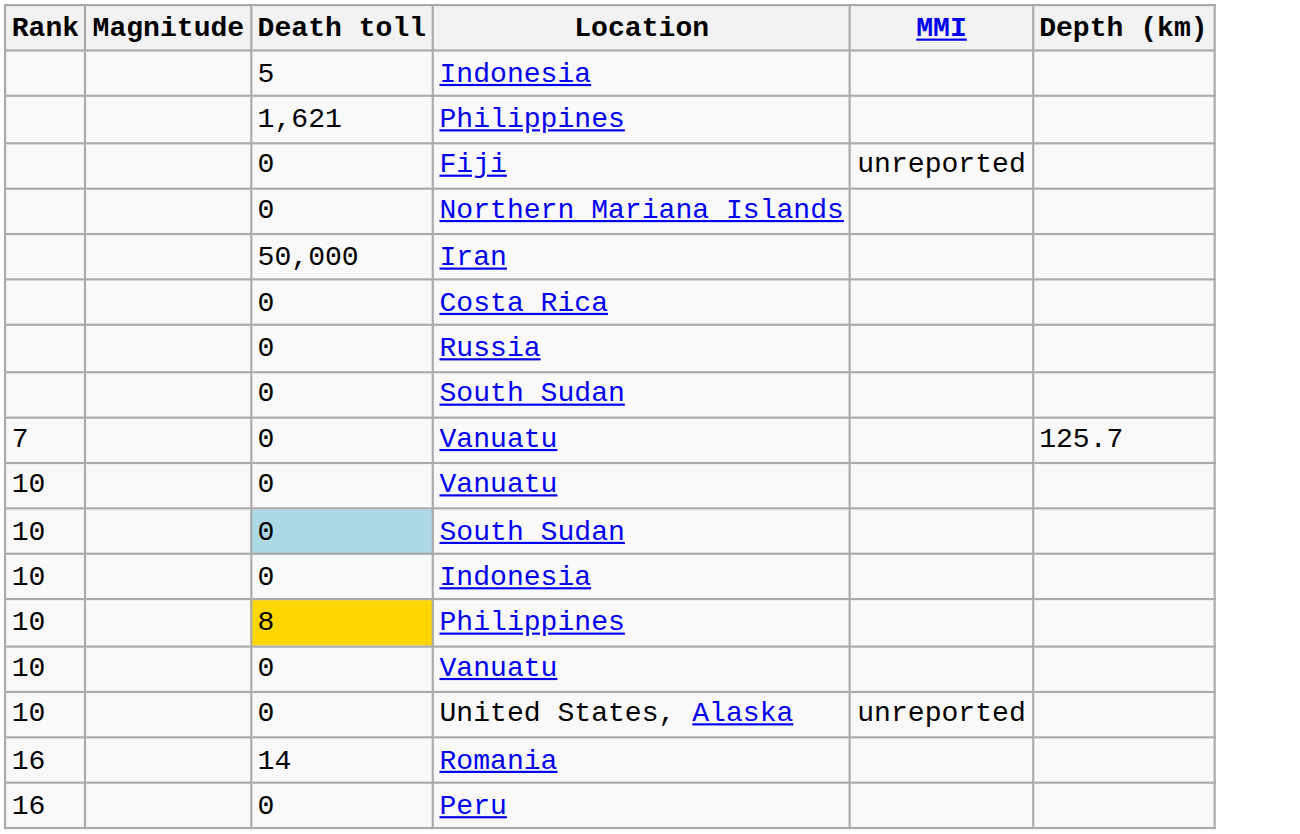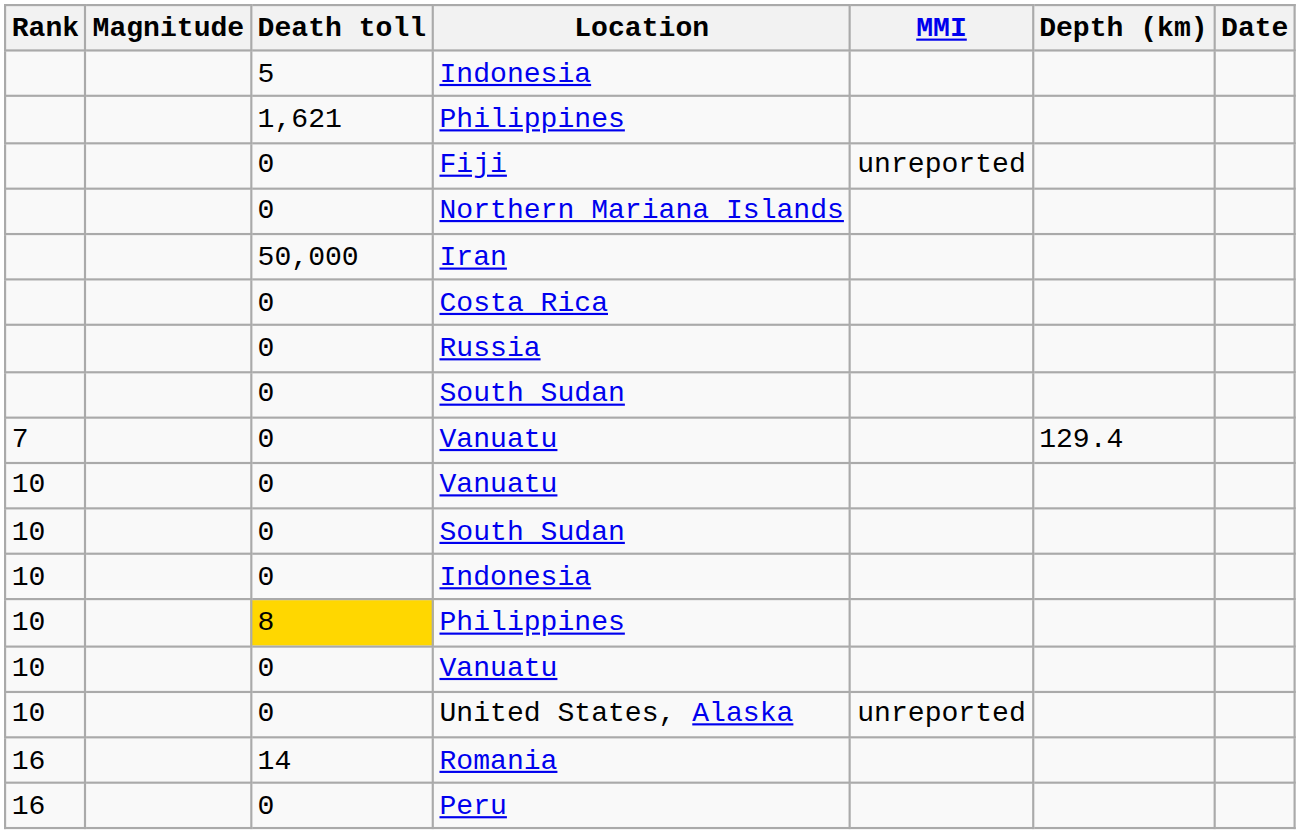+ column: Date
7 / Vanuatu | Depth (km): 125.7 -> 129.4
10 / South Sudan | Death toll: lightblue background -> no background
